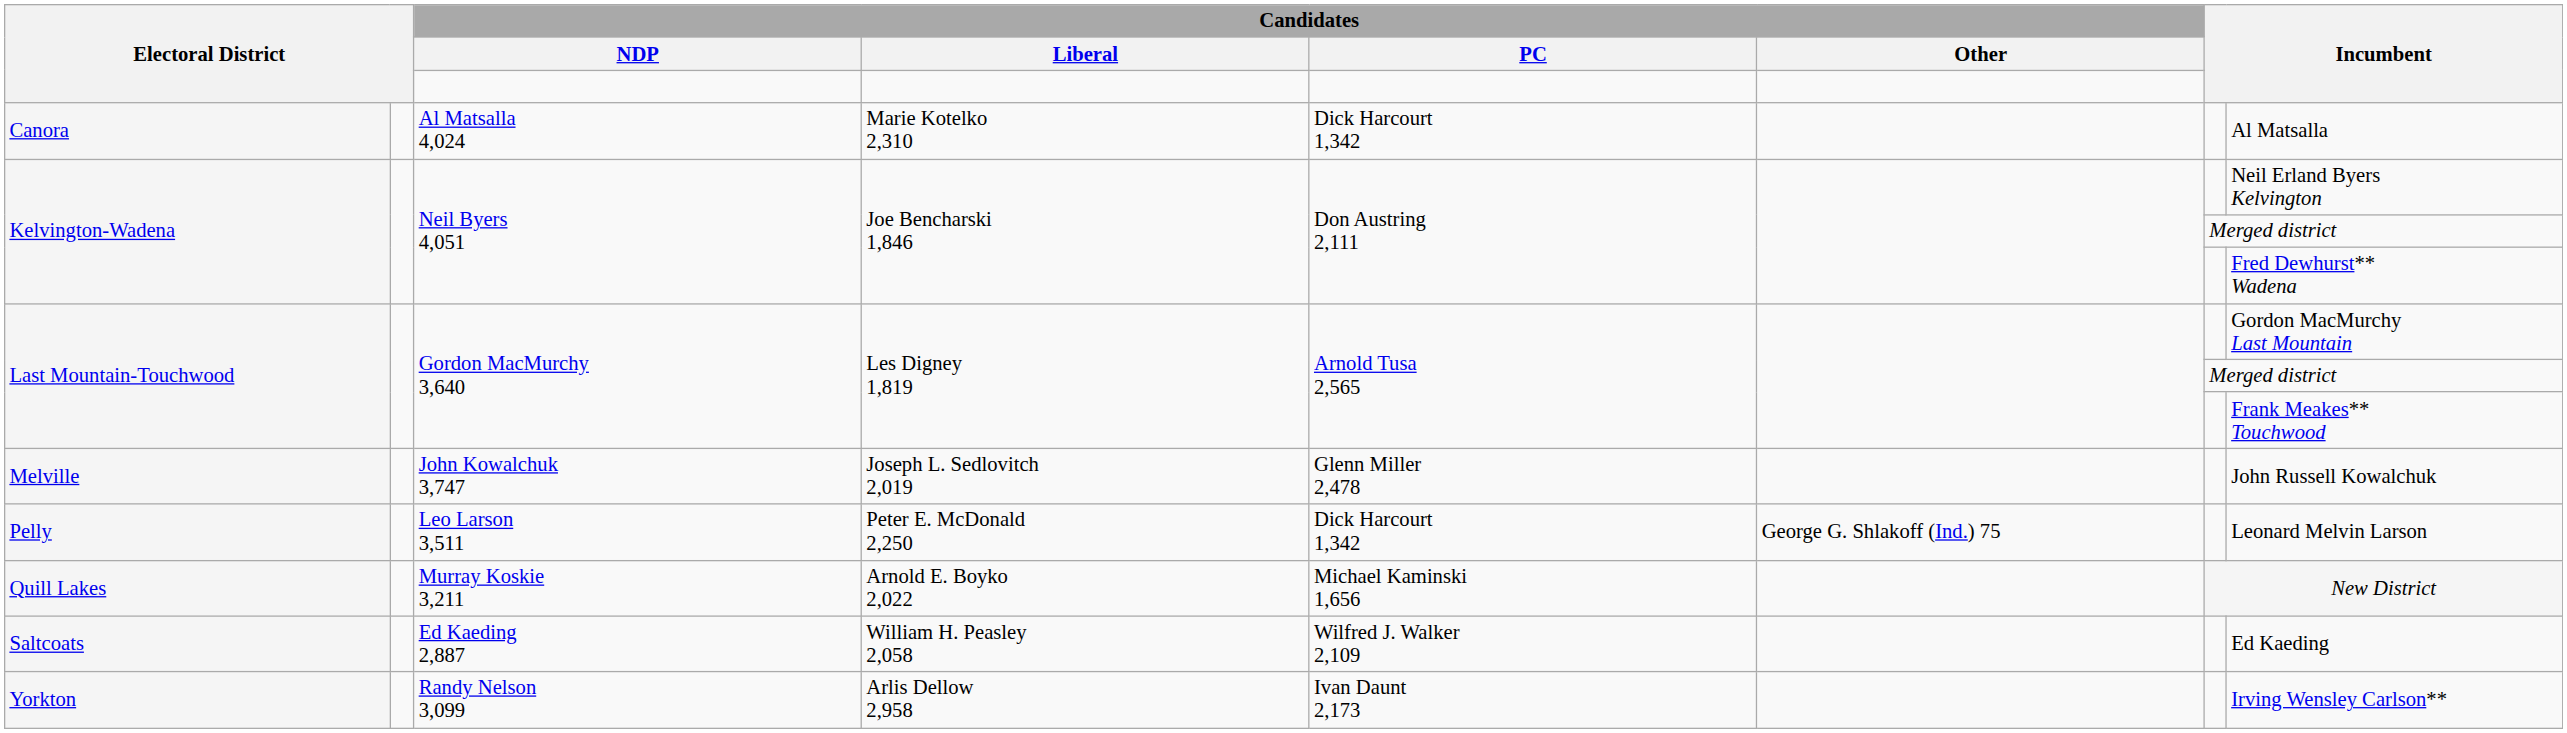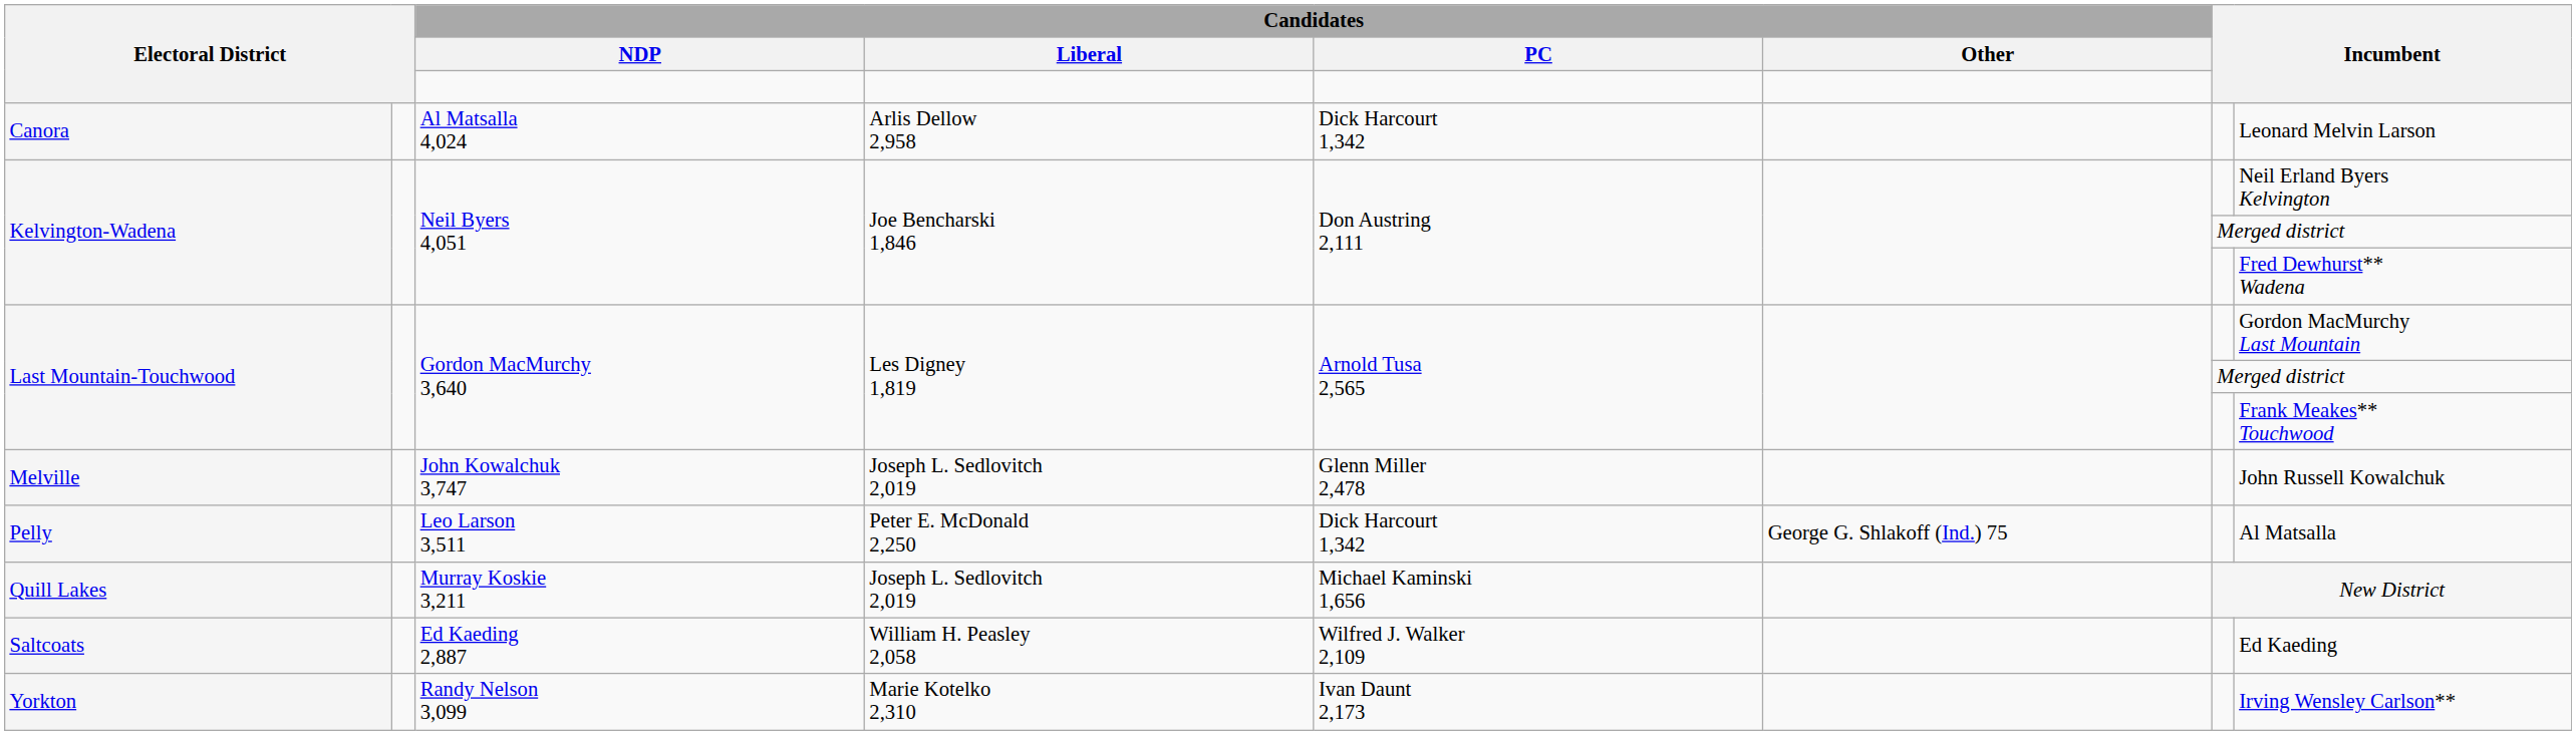Canora | Candidates / Liberal: Marie Kotelko 2,310 -> Arlis Dellow 2,958
Canora | column 8: Al Matsalla -> Leonard Melvin Larson
Pelly | column 8: Leonard Melvin Larson -> Al Matsalla
Quill Lakes | Candidates / Liberal: Arnold E. Boyko 2,022 -> Joseph L. Sedlovitch 2,019
Yorkton | Candidates / Liberal: Arlis Dellow 2,958 -> Marie Kotelko 2,310
